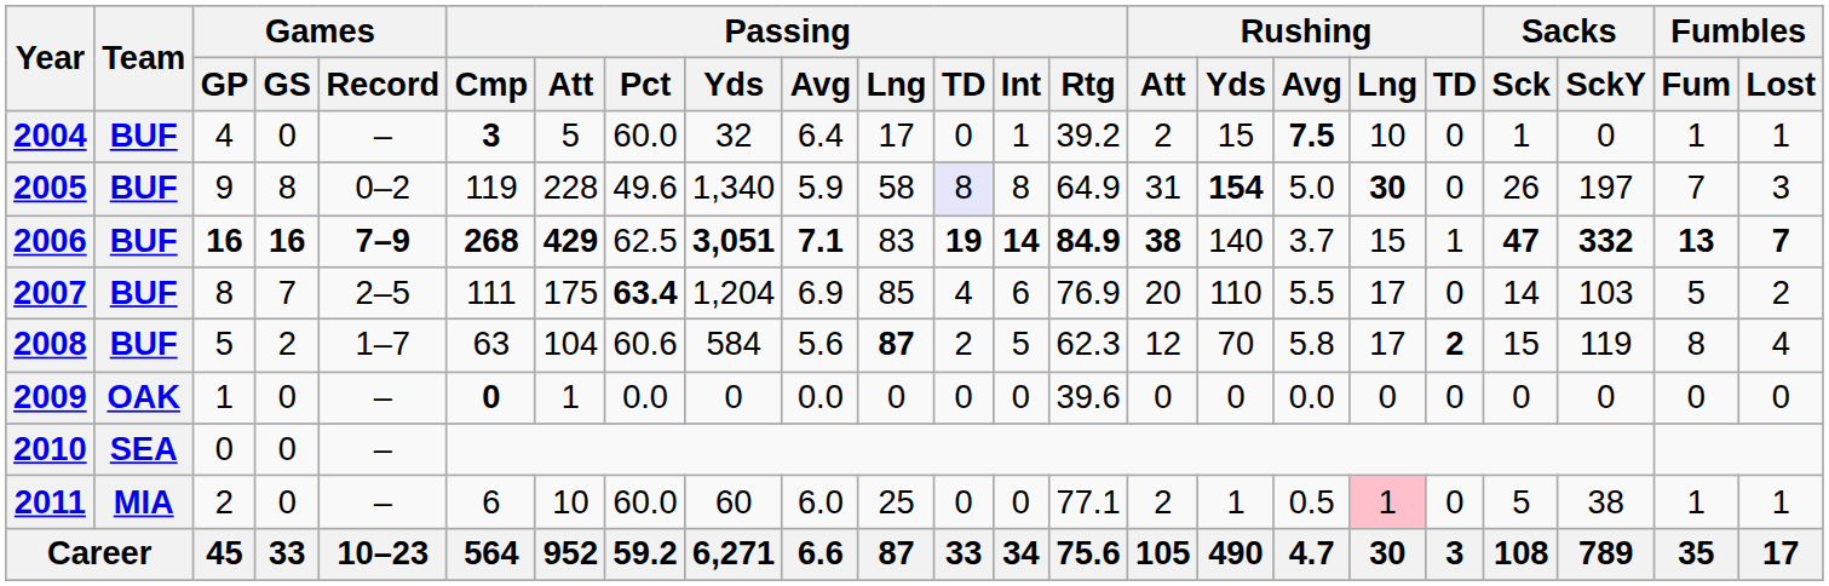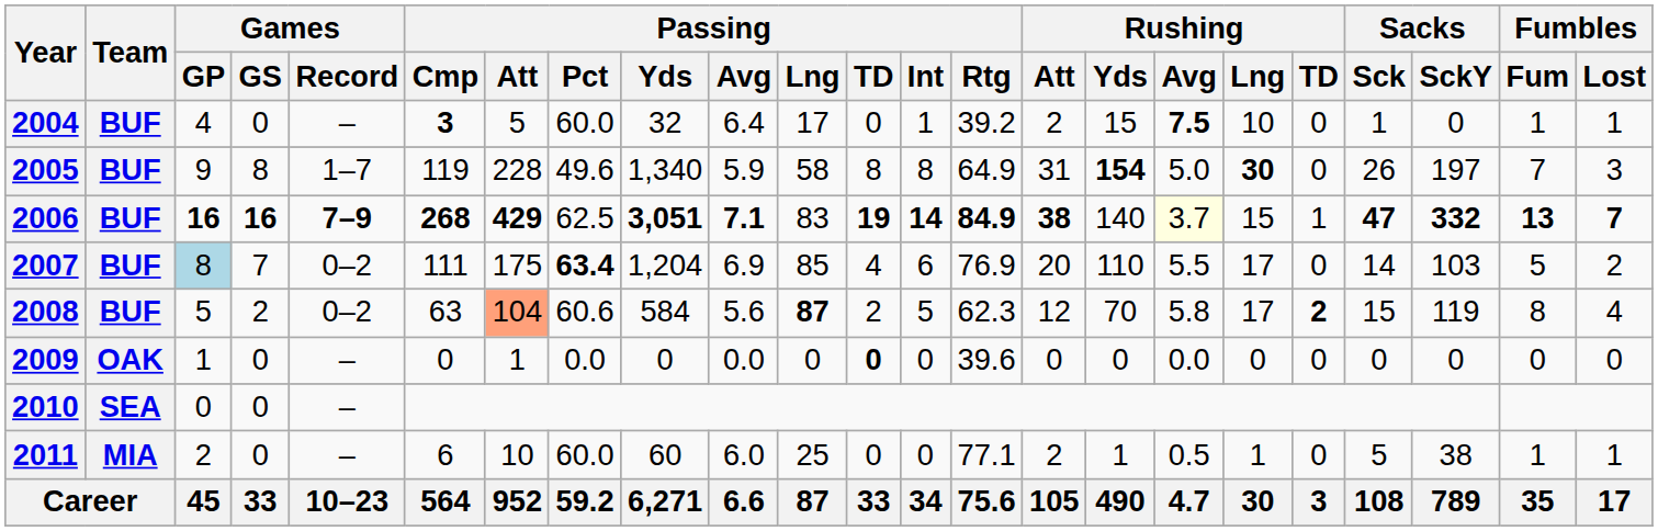2005 | Games / Record: 0–2 -> 1–7
2005 | Passing / TD: lavender background -> no background
2006 | Rushing / Avg: no background -> lightyellow background
2007 | Games / GP: no background -> lightblue background
2007 | Games / Record: 2–5 -> 0–2
2008 | Games / Record: 1–7 -> 0–2
2008 | Passing / Att: no background -> lightsalmon background
2009 | Passing / Cmp: bold -> normal
2009 | Passing / TD: normal -> bold
2011 | Rushing / Lng: pink background -> no background
